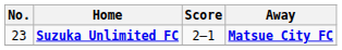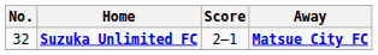Suzuka Unlimited FC | No.: 23 -> 32
